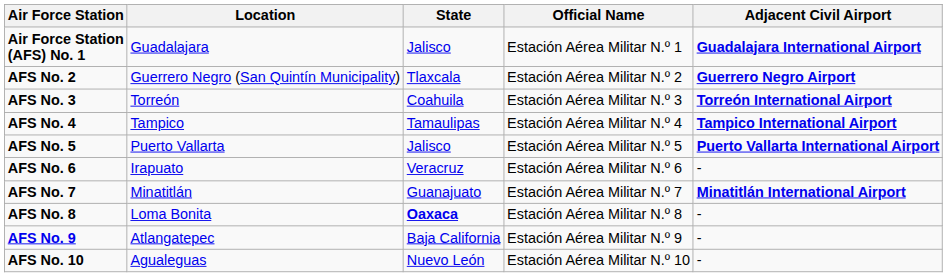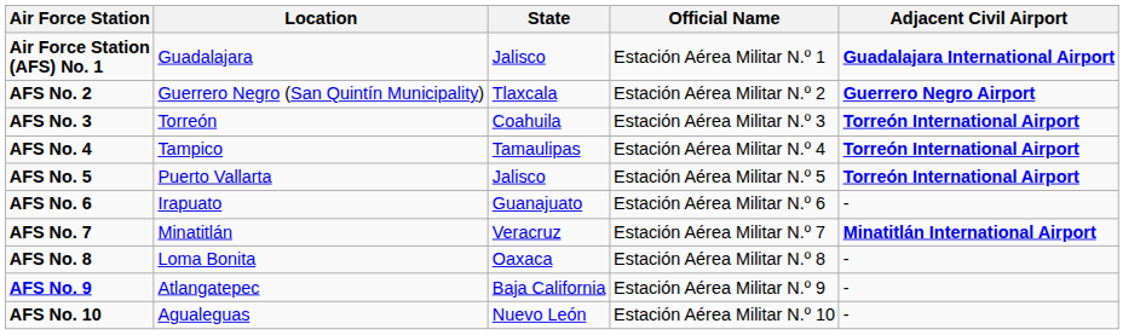AFS No. 4 | Adjacent Civil Airport: Tampico International Airport -> Torreón International Airport
AFS No. 5 | Adjacent Civil Airport: Puerto Vallarta International Airport -> Torreón International Airport
AFS No. 6 | State: Veracruz -> Guanajuato
AFS No. 7 | State: Guanajuato -> Veracruz
AFS No. 8 | State: bold -> normal
